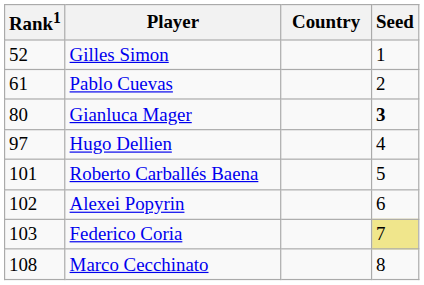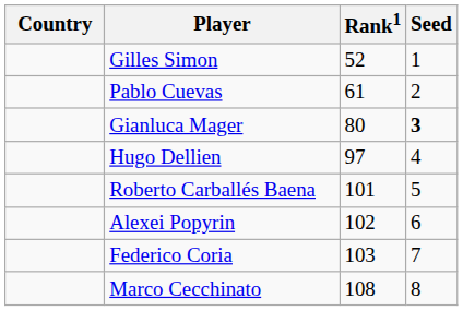columns swapped: Country <-> Rank1
Federico Coria | Seed: khaki background -> no background
